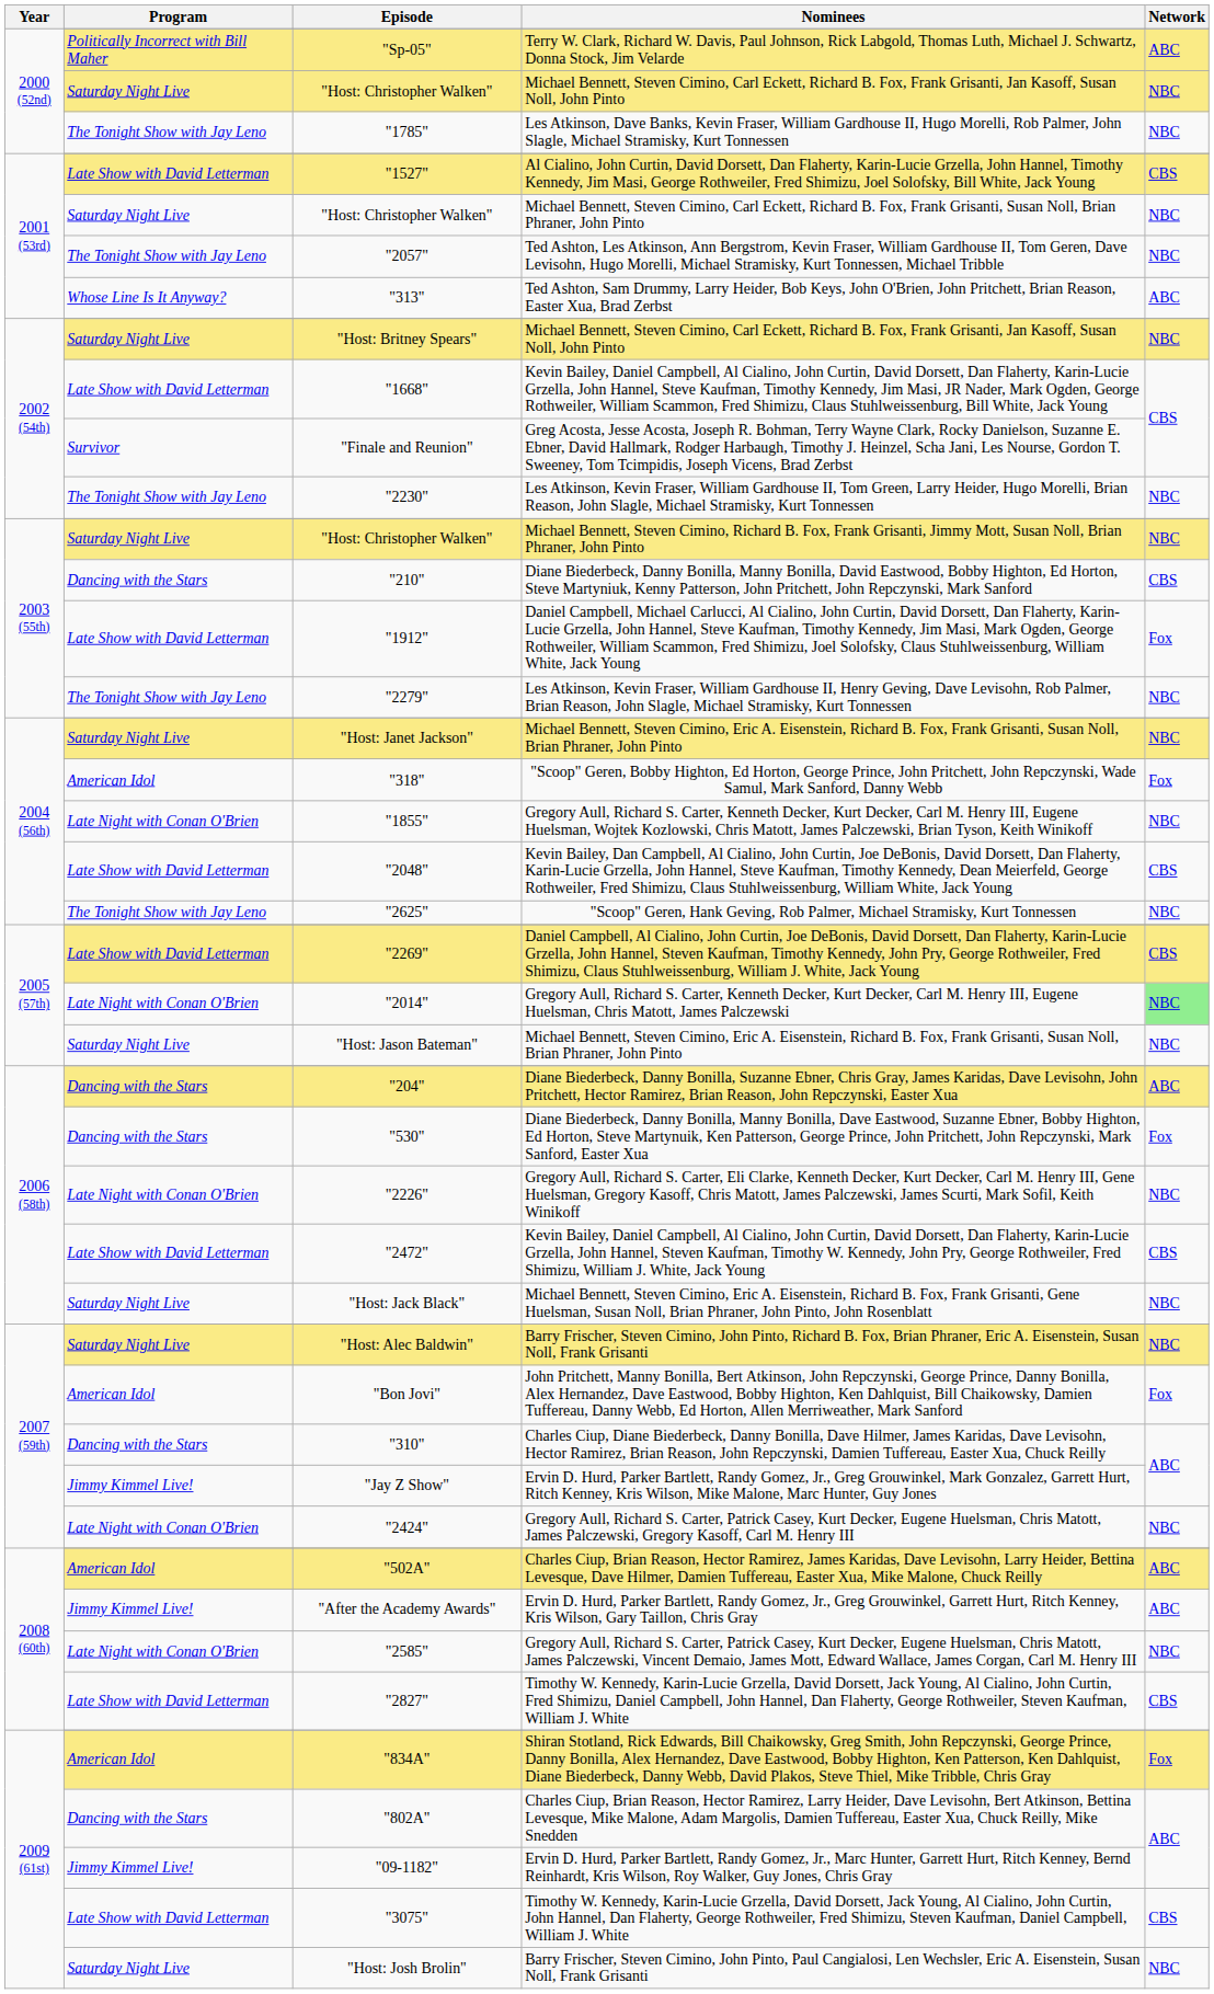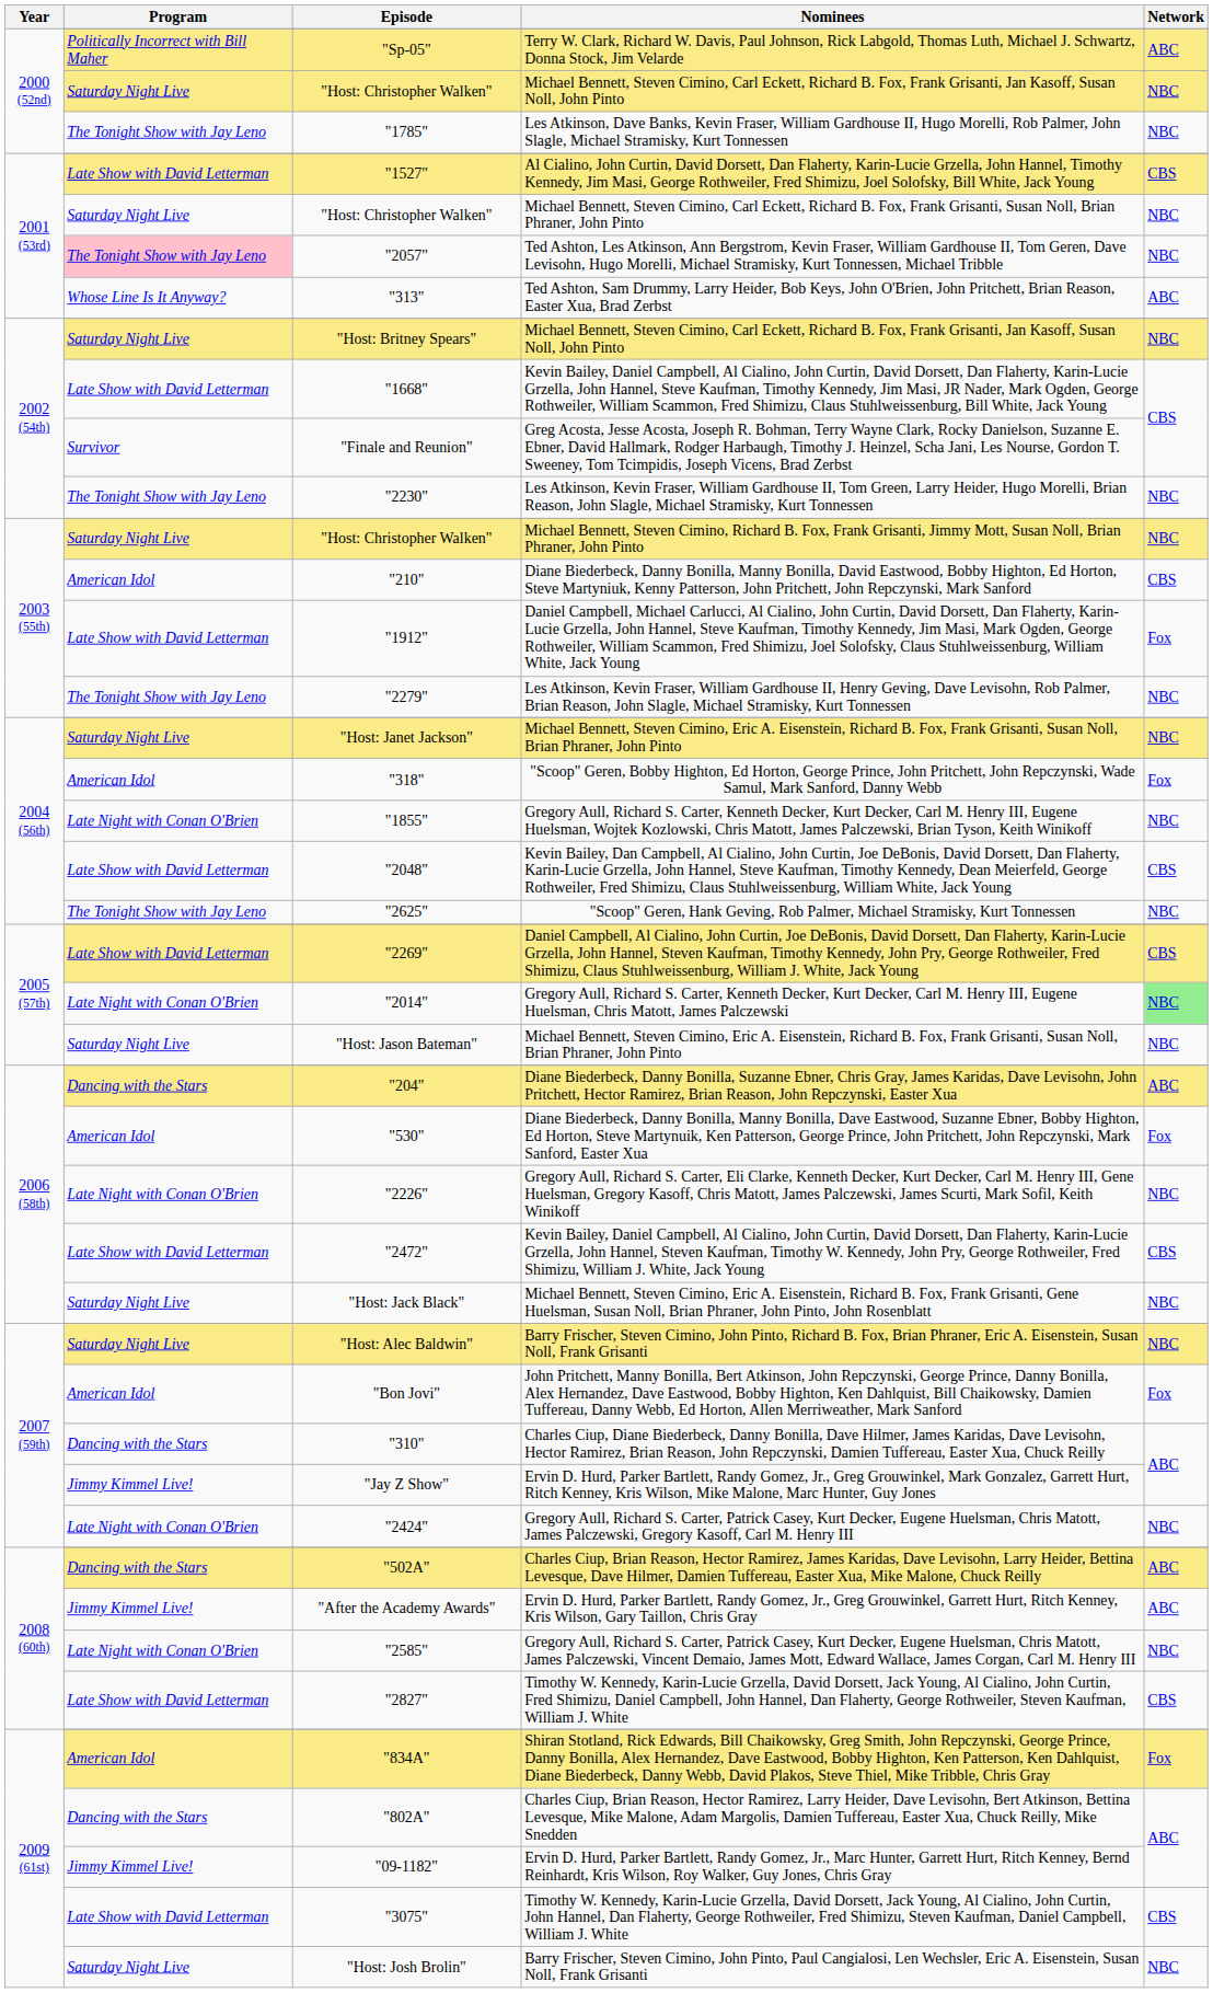"2057" | Program: no background -> pink background
"210" | Program: Dancing with the Stars -> American Idol
"530" | Program: Dancing with the Stars -> American Idol
"502A" | Program: American Idol -> Dancing with the Stars
